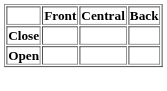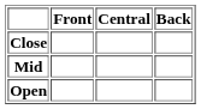+ row: Mid
